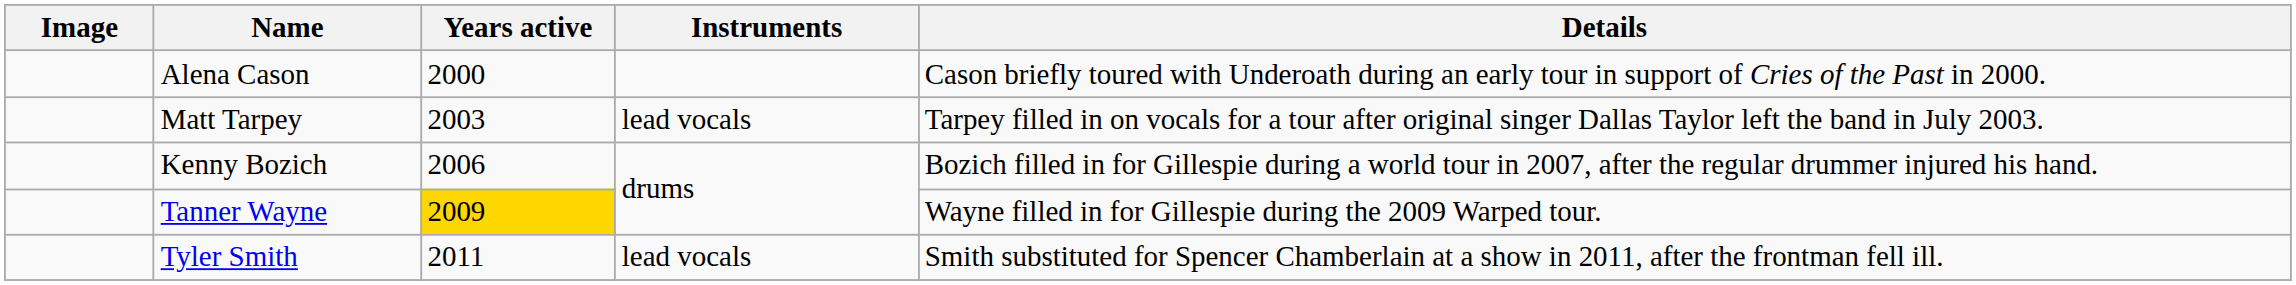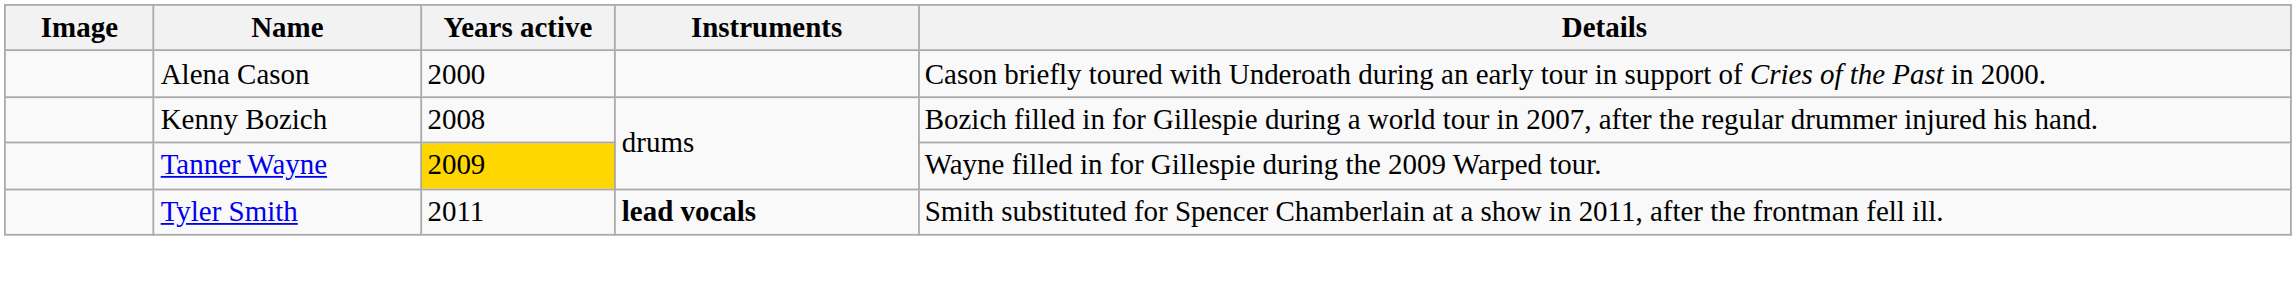- row: Matt Tarpey | 2003 | lead vocals | Tarpey filled in on vocals for a tour after original singer Dallas Taylor left the band in July 2003.
Kenny Bozich | Years active: 2006 -> 2008
Tyler Smith | Instruments: normal -> bold
